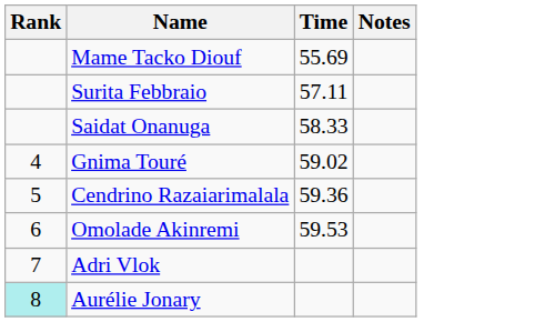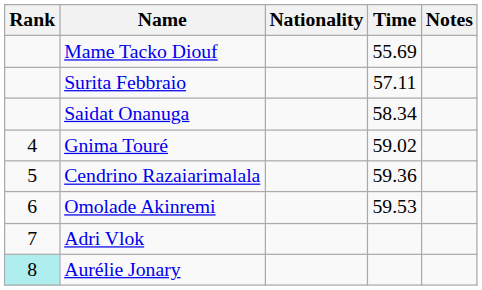+ column: Nationality
Saidat Onanuga | Time: 58.33 -> 58.34
